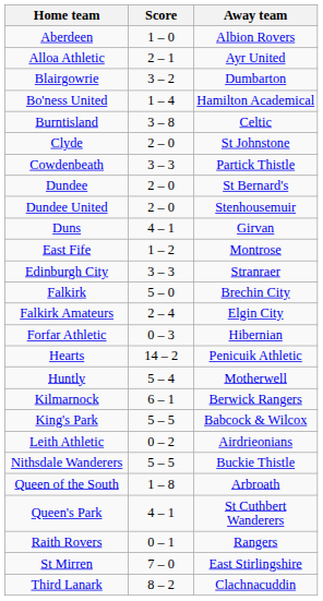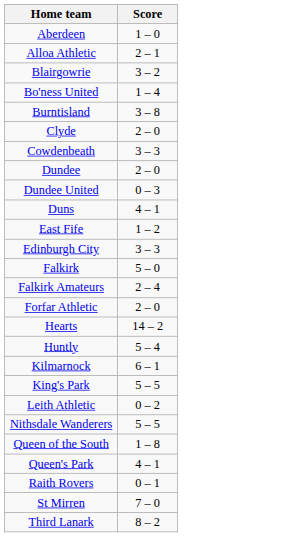- column: Away team | Albion Rovers | Ayr United | Dumbarton | Hamilton Academical | Celtic | St Johnstone | Partick Thistle | St Bernard's | Stenhousemuir | Girvan | Montrose | Stranraer | Brechin City | Elgin City | Hibernian | Penicuik Athletic | Motherwell | Berwick Rangers | Babcock & Wilcox | Airdrieonians | Buckie Thistle | Arbroath | St Cuthbert Wanderers | Rangers | East Stirlingshire | Clachnacuddin
Dundee United | Score: 2 – 0 -> 0 – 3
Forfar Athletic | Score: 0 – 3 -> 2 – 0
